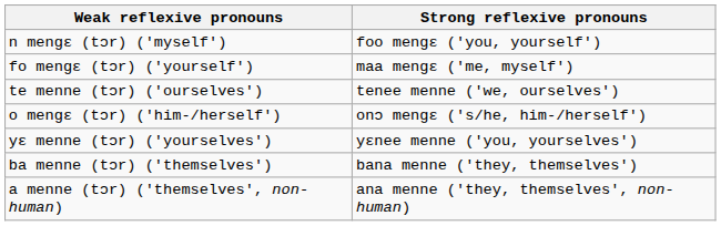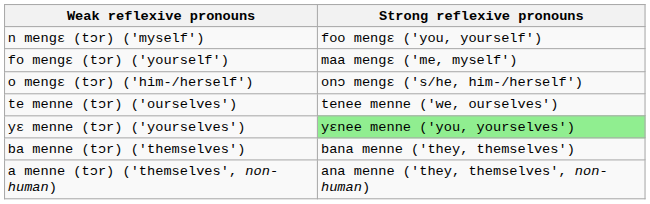rows swapped: o mengɛ (tɔr) ('him-/herself') <-> te menne (tɔr) ('ourselves')
yɛ menne (tɔr) ('yourselves') | Strong reflexive pronouns: no background -> lightgreen background
